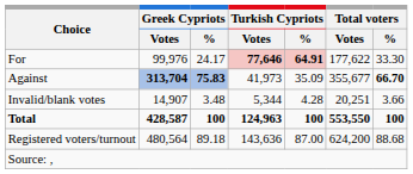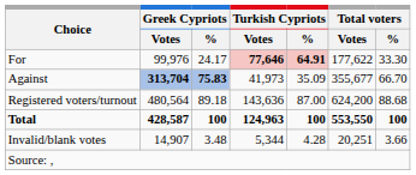Against | Total voters / %: bold -> normal
rows swapped: Invalid/blank votes <-> Registered voters/turnout
